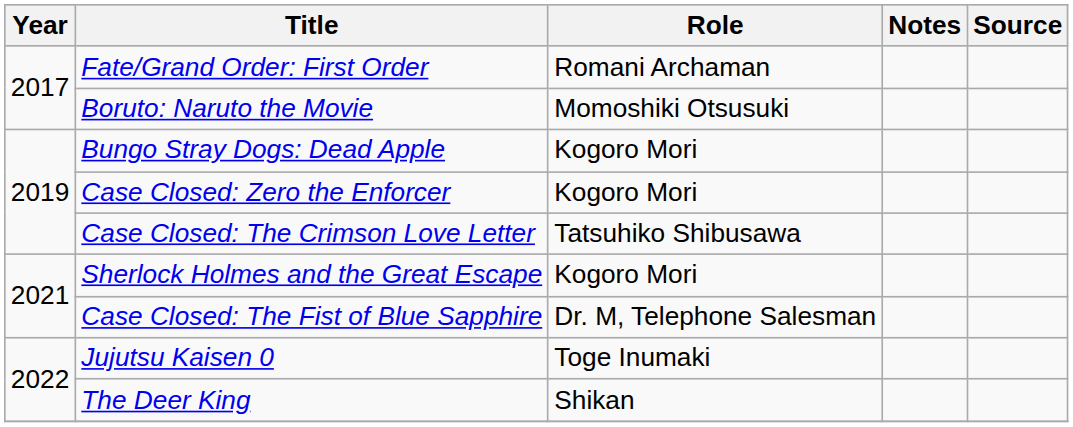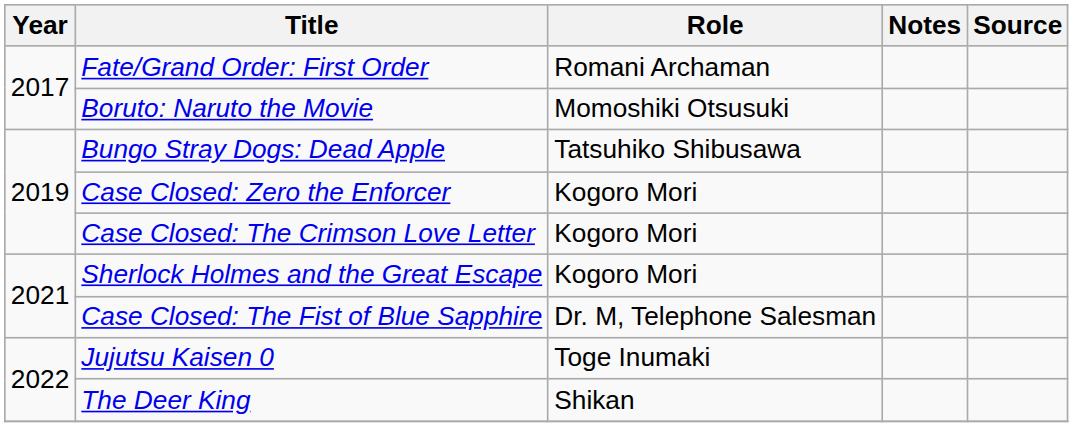Bungo Stray Dogs: Dead Apple | Role: Kogoro Mori -> Tatsuhiko Shibusawa
Case Closed: The Crimson Love Letter | Role: Tatsuhiko Shibusawa -> Kogoro Mori
